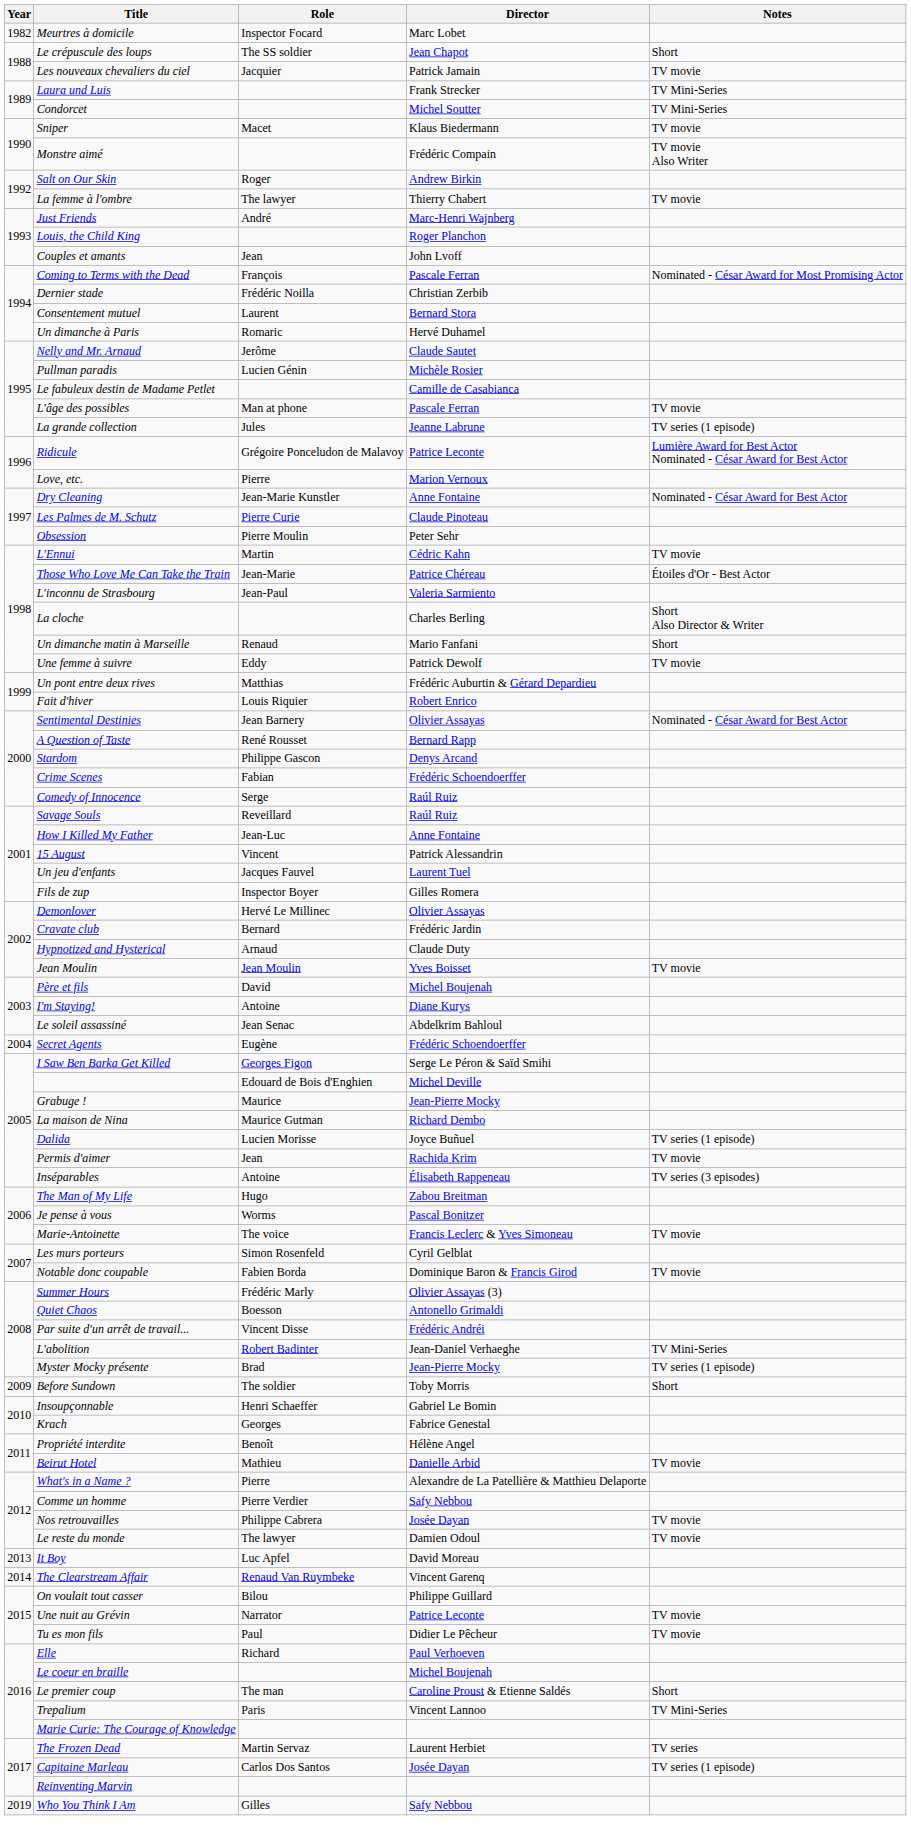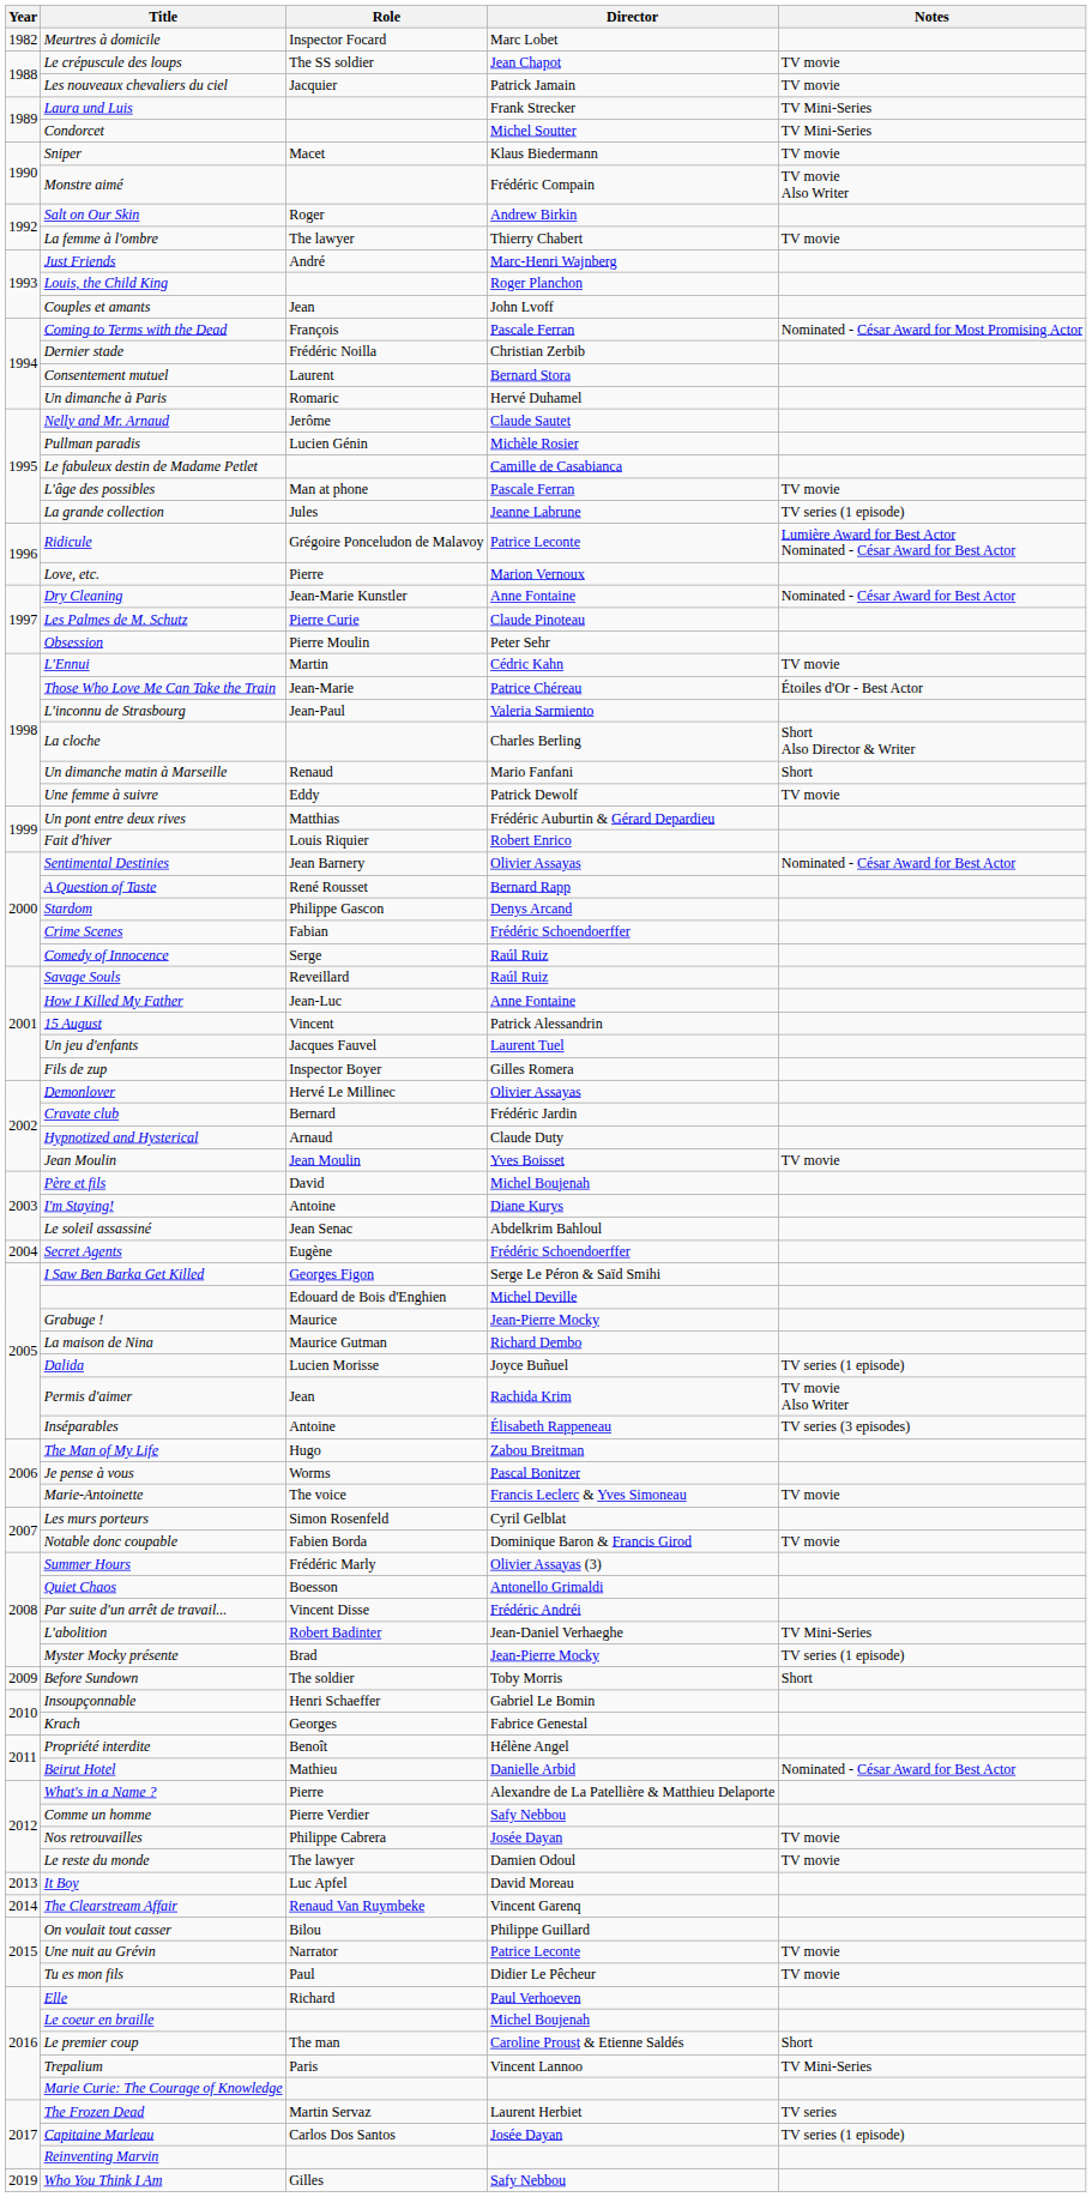Le crépuscule des loups | Notes: Short -> TV movie
Permis d'aimer | Notes: TV movie -> TV movie Also Writer
Beirut Hotel | Notes: TV movie -> Nominated - César Award for Best Actor
